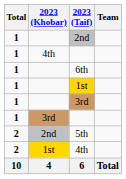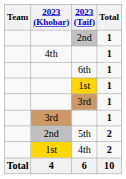columns swapped: Team <-> Total
